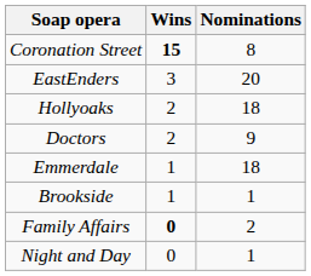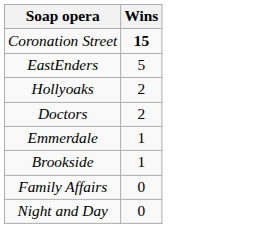- column: Nominations | 8 | 20 | 18 | 9 | 18 | 1 | 2 | 1
EastEnders | Wins: 3 -> 5
Family Affairs | Wins: bold -> normal
